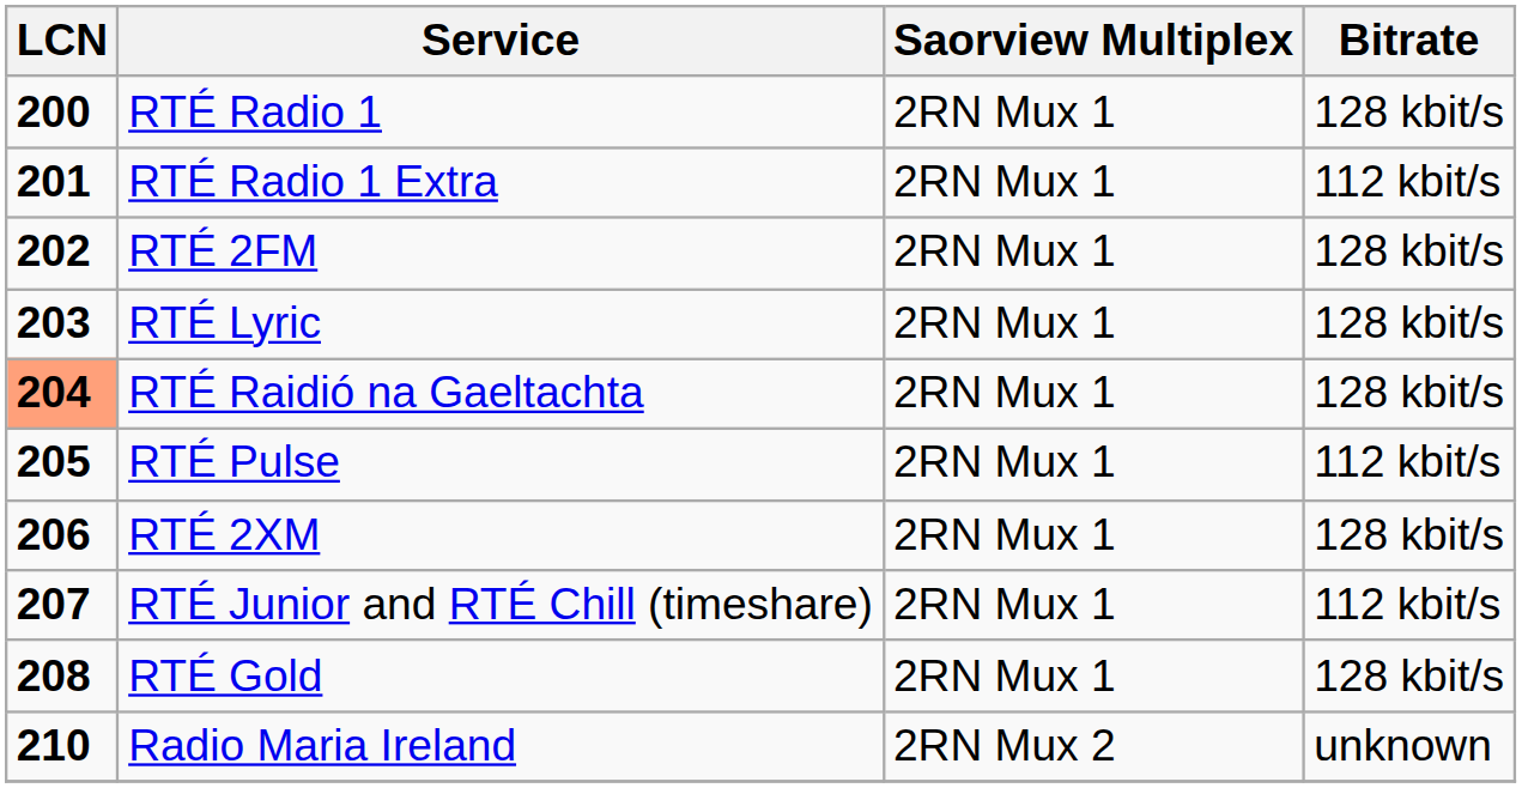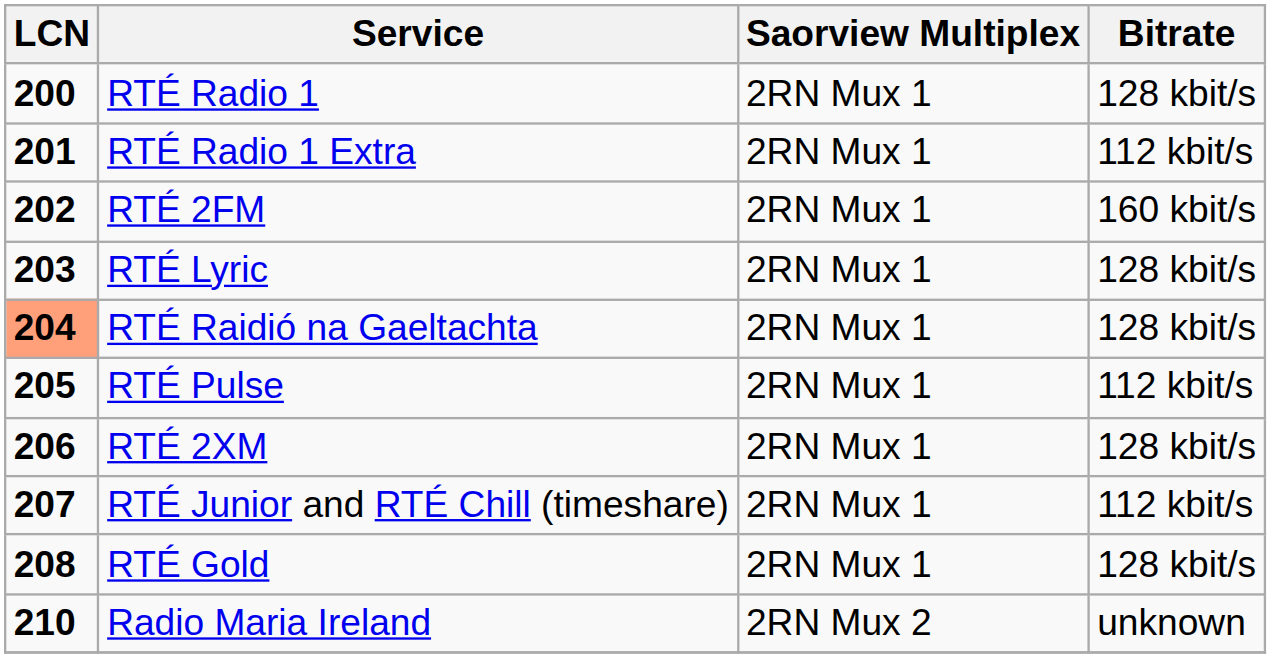RTÉ 2FM | Bitrate: 128 kbit/s -> 160 kbit/s
